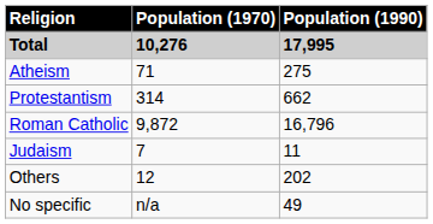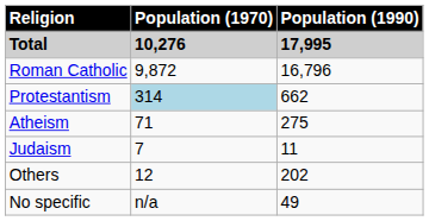rows swapped: Roman Catholic <-> Atheism
Protestantism | Population (1970): no background -> lightblue background
